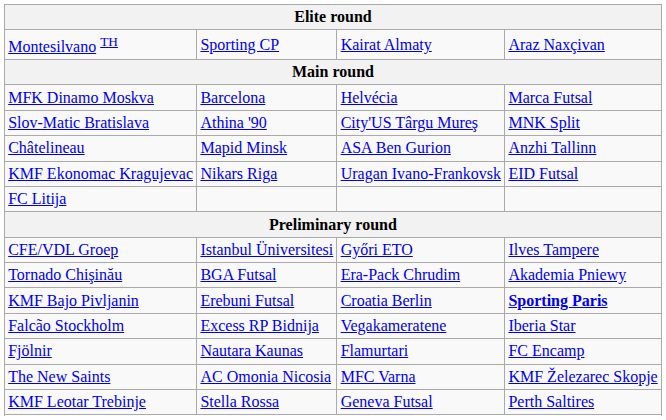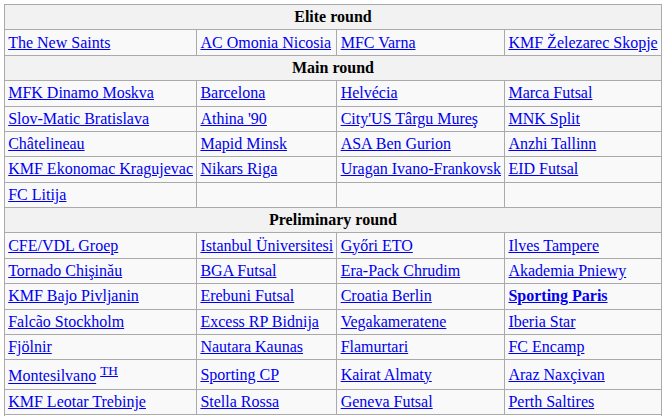rows swapped: Montesilvano TH <-> The New Saints
